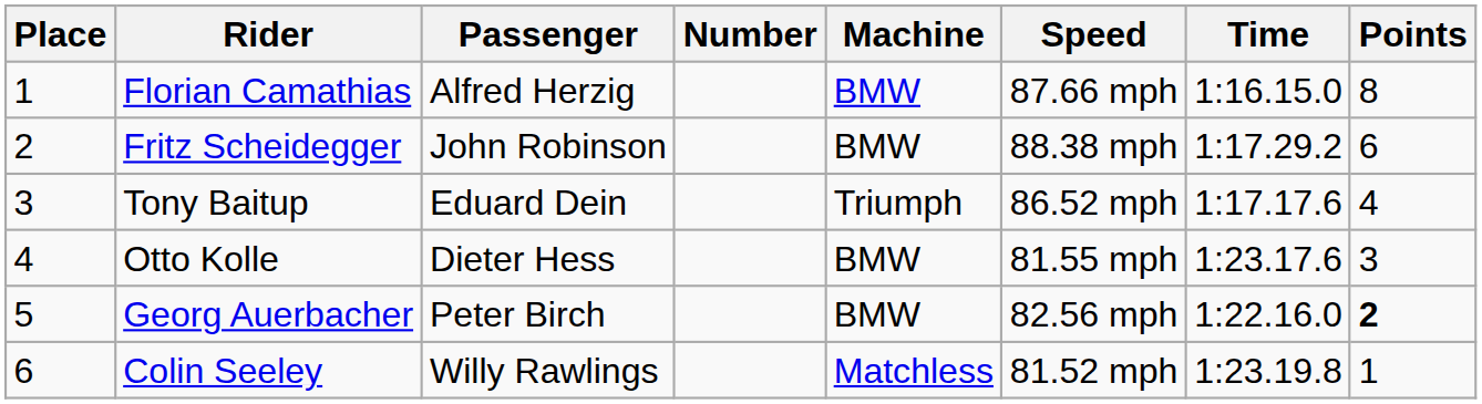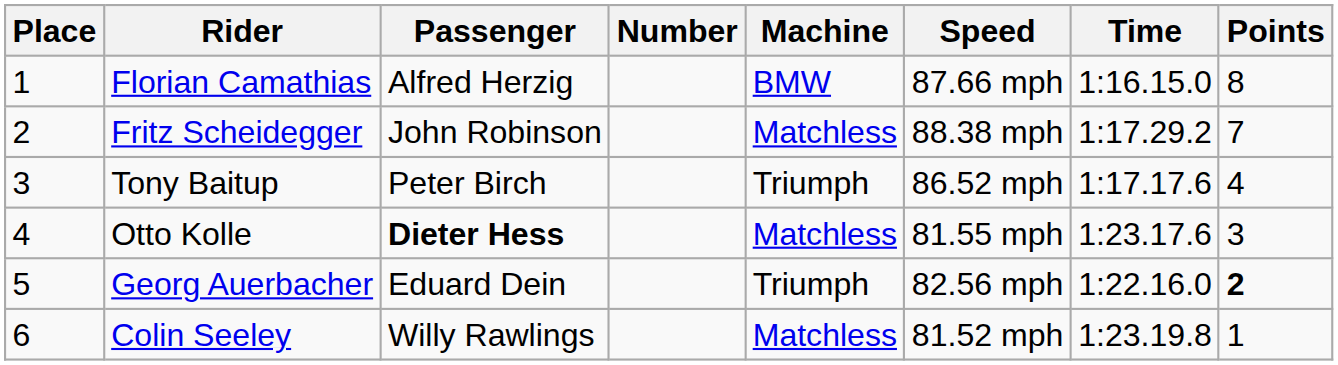Fritz Scheidegger | Machine: BMW -> Matchless
Fritz Scheidegger | Points: 6 -> 7
Tony Baitup | Passenger: Eduard Dein -> Peter Birch
Otto Kolle | Passenger: normal -> bold
Otto Kolle | Machine: BMW -> Matchless
Georg Auerbacher | Passenger: Peter Birch -> Eduard Dein
Georg Auerbacher | Machine: BMW -> Triumph
